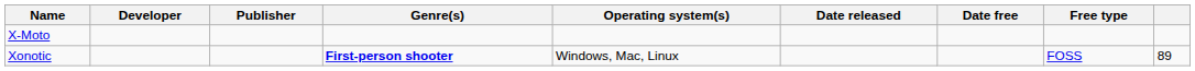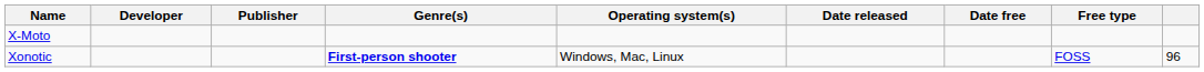Xonotic | column 9: 89 -> 96
